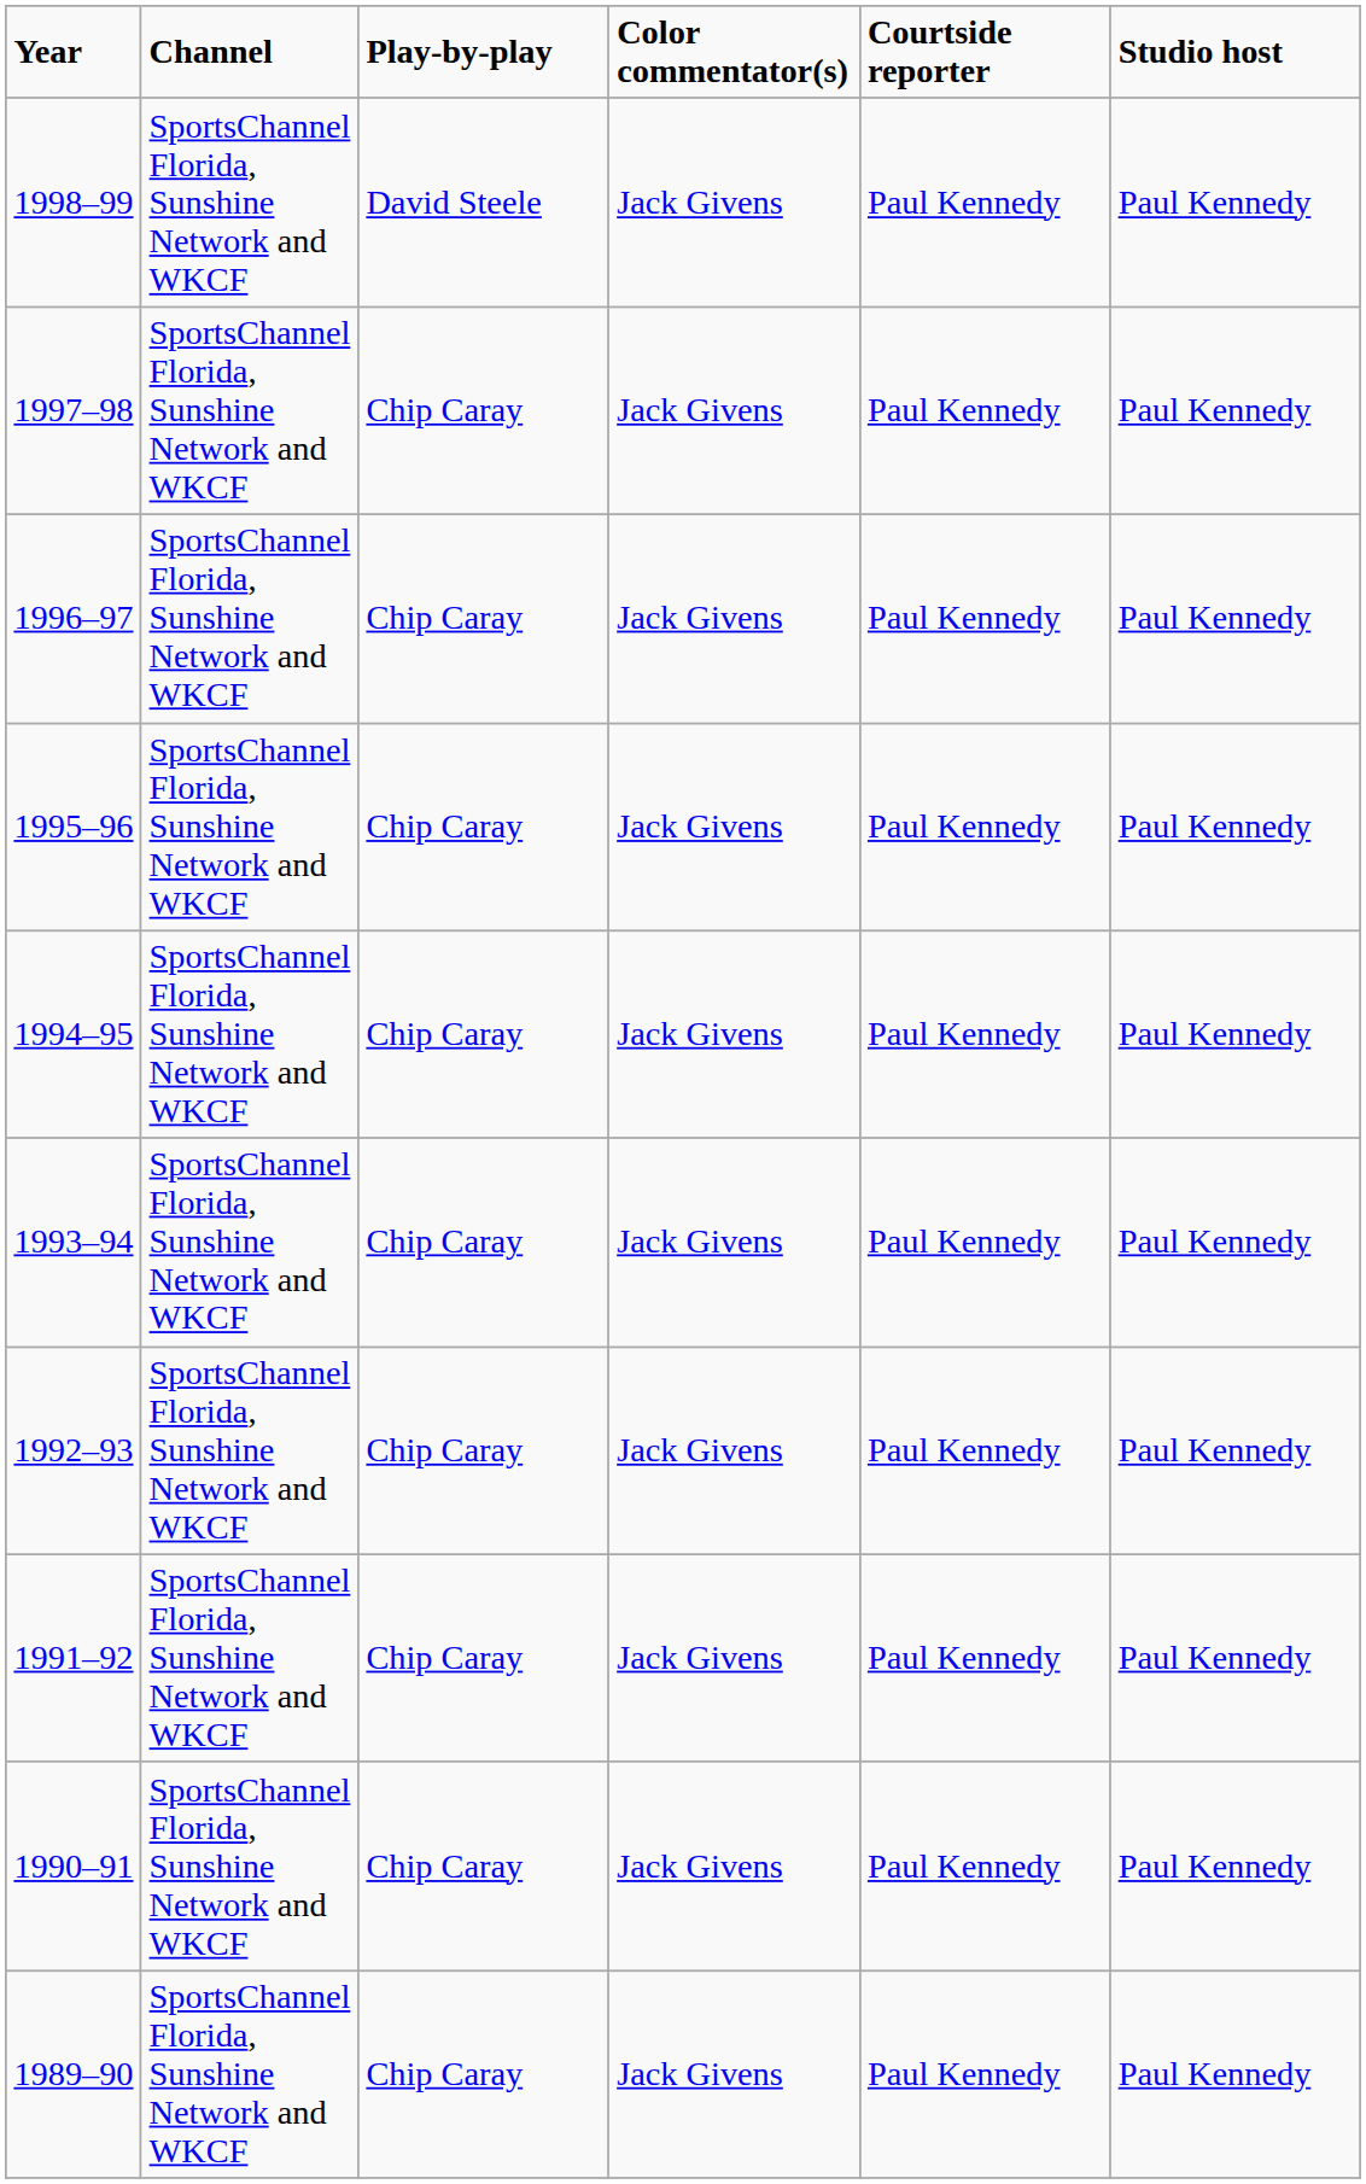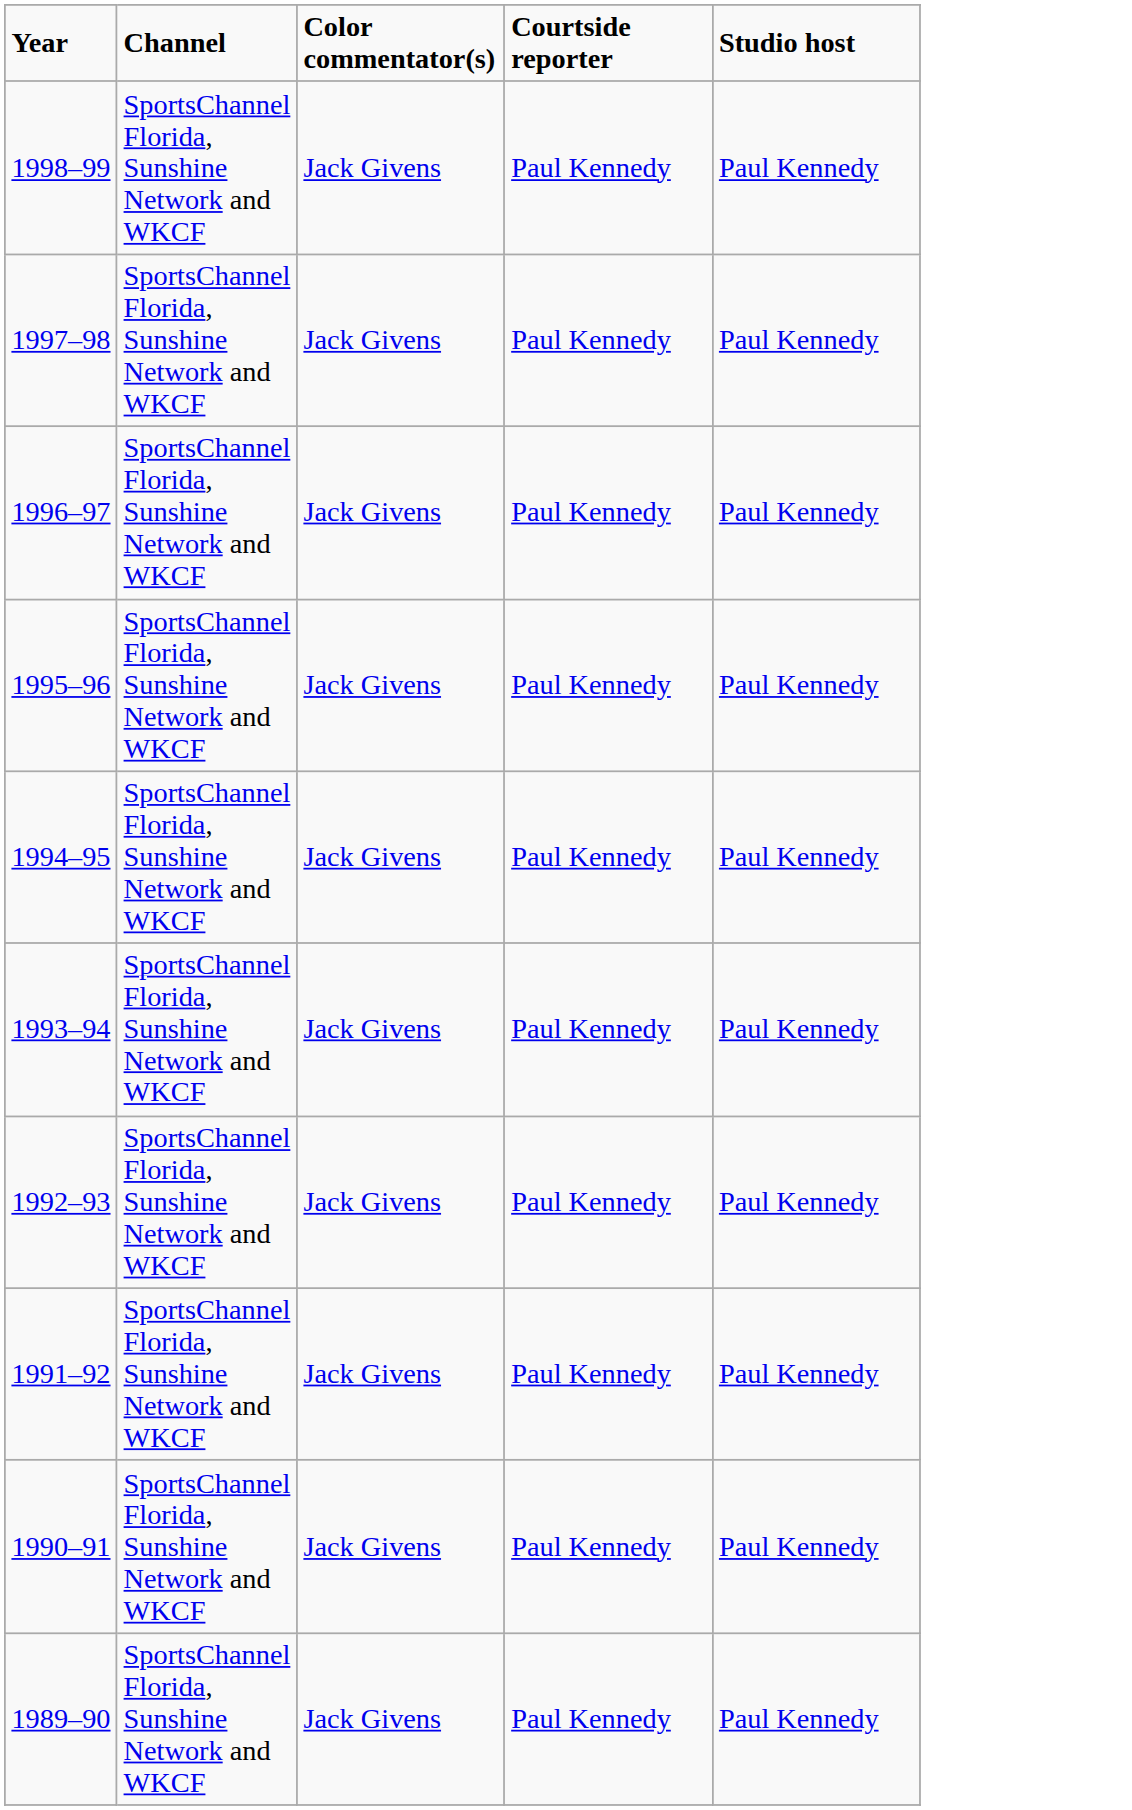- column: Play-by-play | David Steele | Chip Caray | Chip Caray | Chip Caray | Chip Caray | Chip Caray | Chip Caray | Chip Caray | Chip Caray | Chip Caray
